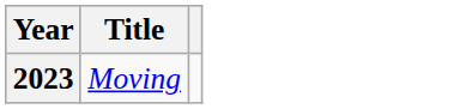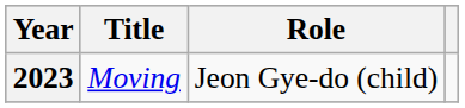+ column: Role | Jeon Gye-do (child)
